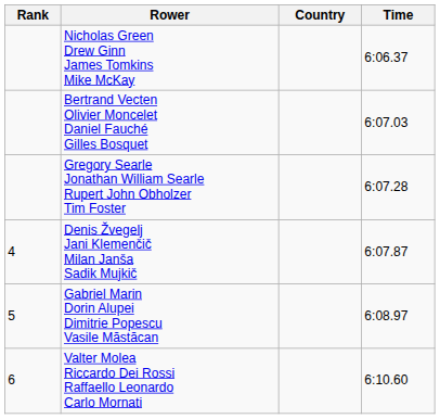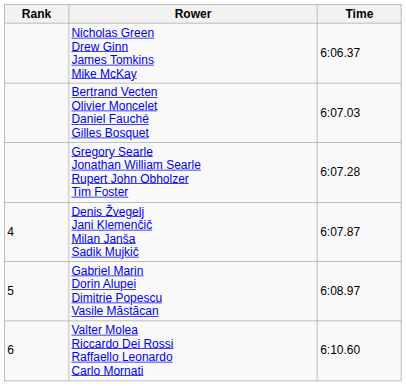- column: Country
